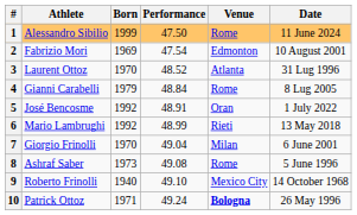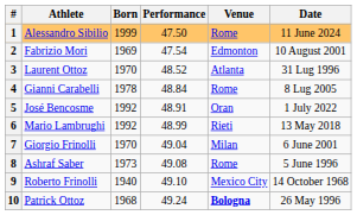4 | Born: 1979 -> 1978
10 | Born: 1971 -> 1968
